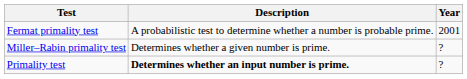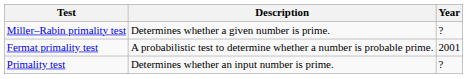rows swapped: Fermat primality test <-> Miller–Rabin primality test
Primality test | Description: bold -> normal
